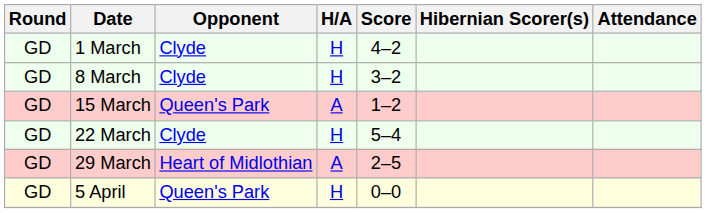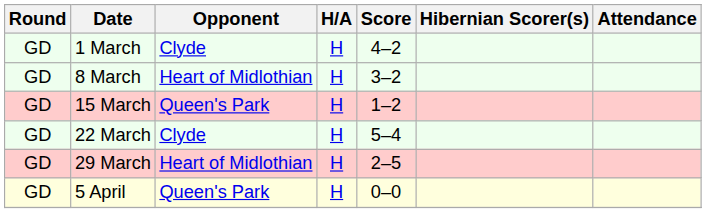8 March | Opponent: Clyde -> Heart of Midlothian
15 March | H/A: A -> H
29 March | H/A: A -> H
